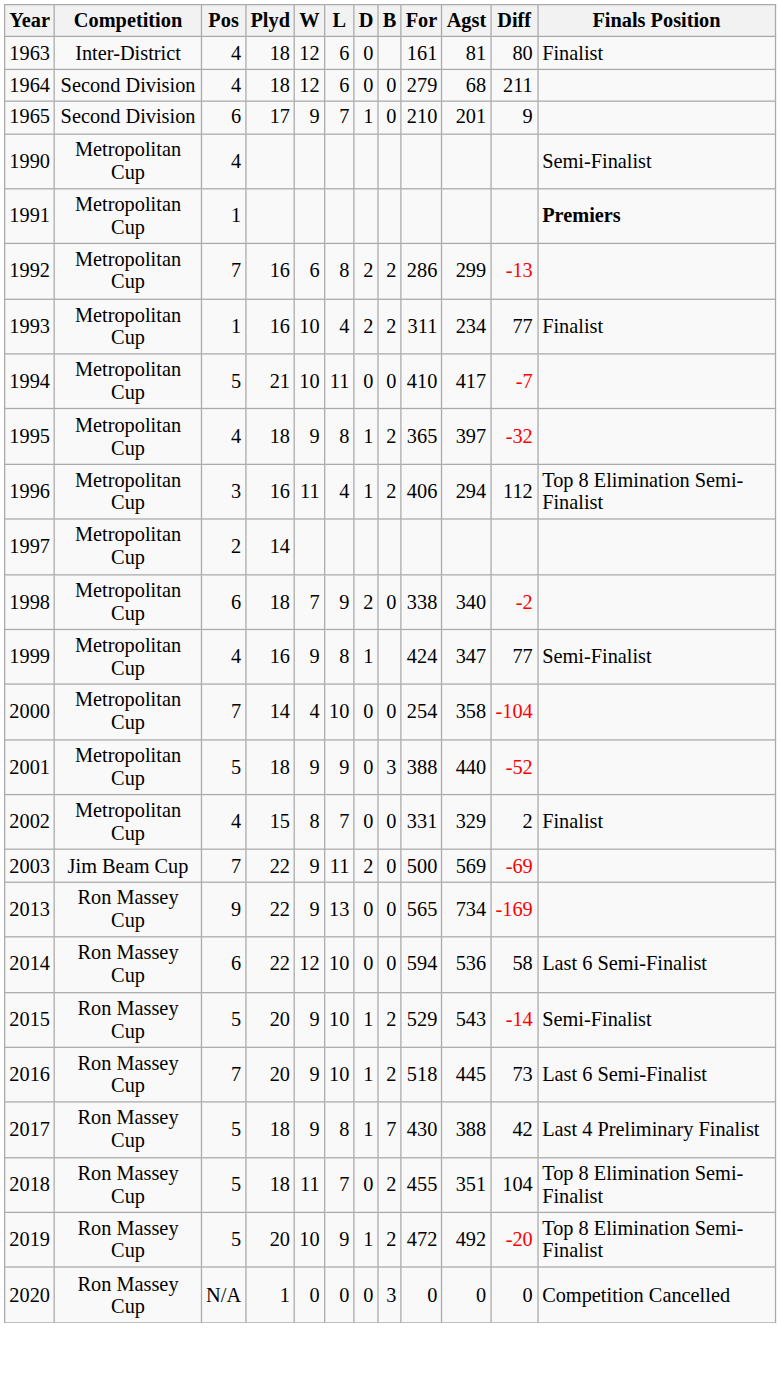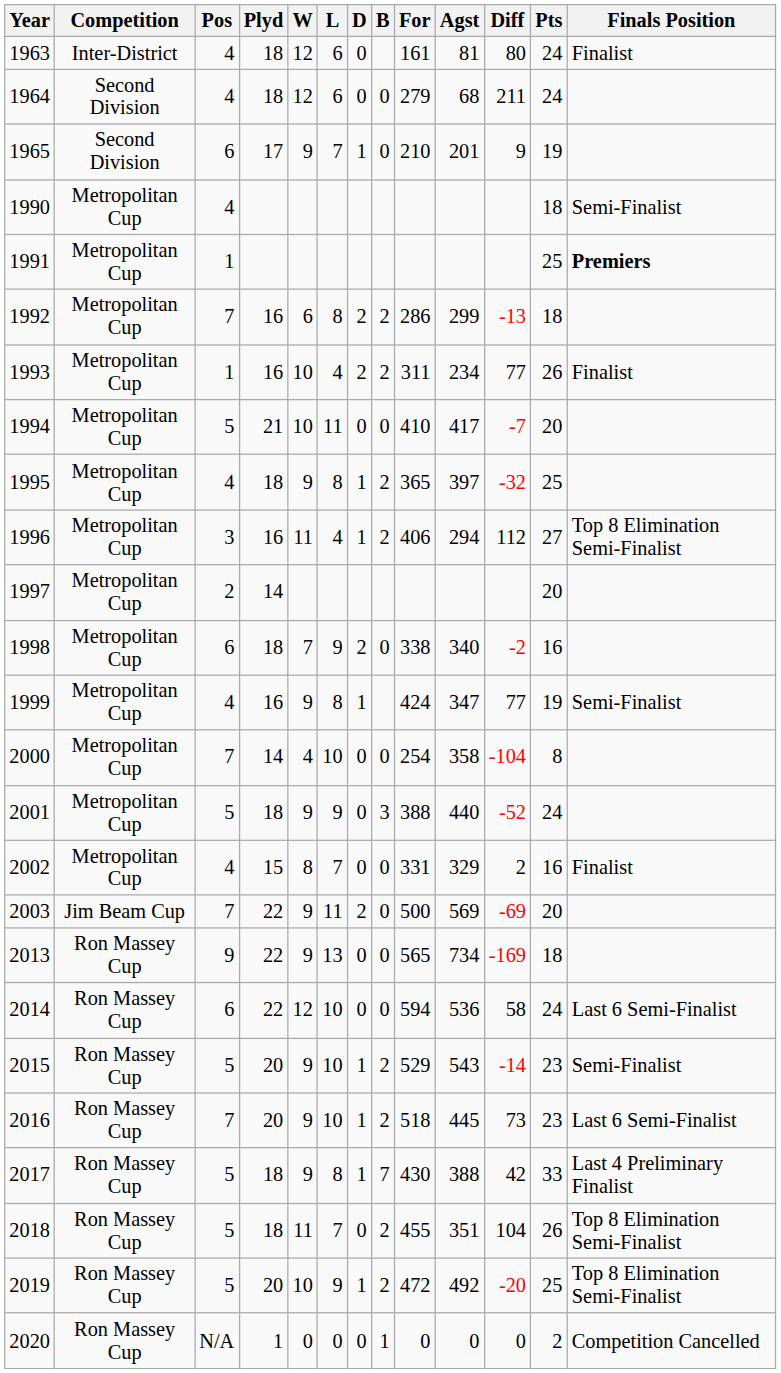+ column: Pts | 24 | 24 | 19 | 18 | 25 | 18 | 26 | 20 | 25 | 27 | 20 | 16 | 19 | 8 | 24 | 16 | 20 | 18 | 24 | 23 | 23 | 33 | 26 | 25 | 2
2020 | B: 3 -> 1
